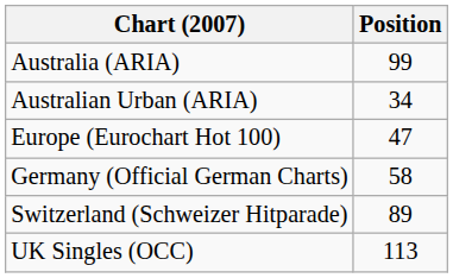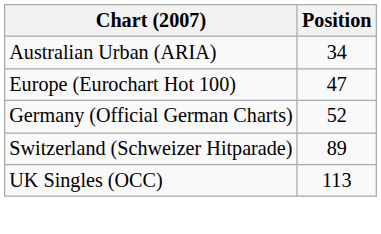- row: Australia (ARIA) | 99
Germany (Official German Charts) | Position: 58 -> 52
